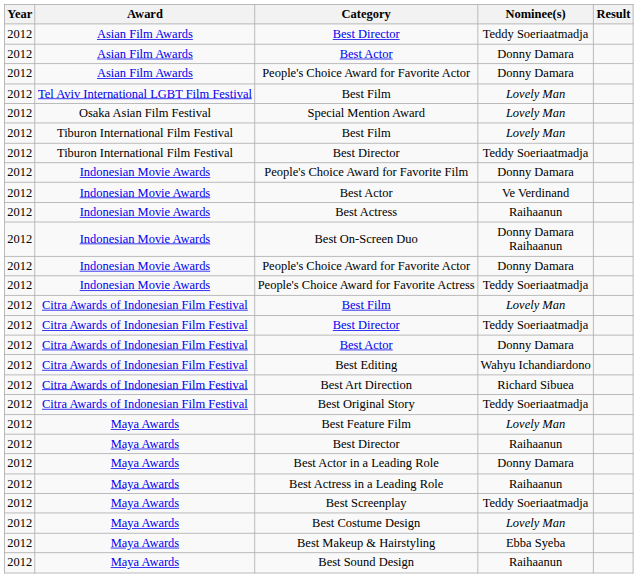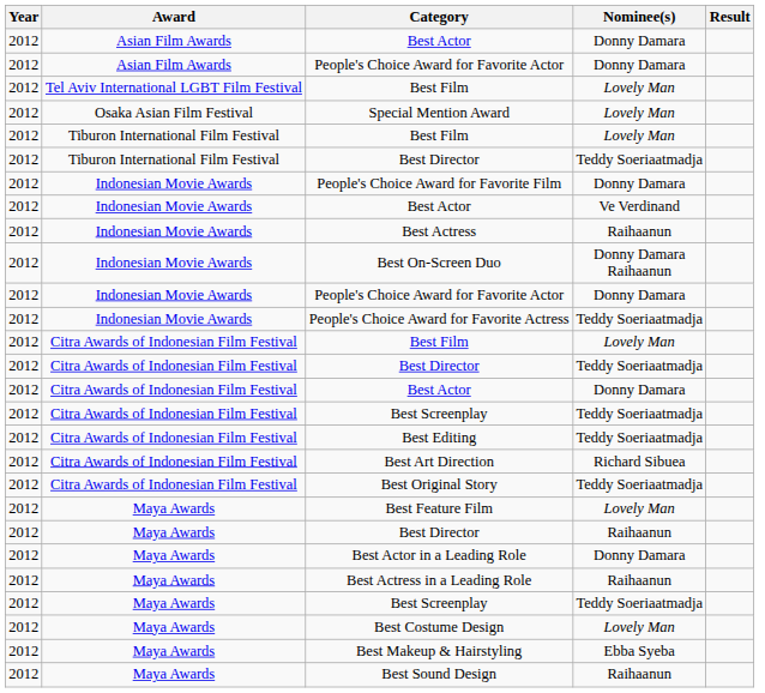- row: 2012 | Asian Film Awards | Best Director | Teddy Soeriaatmadja
+ row: 2012 | Citra Awards of Indonesian Film Festival | Best Screenplay | Teddy Soeriaatmadja
Best Editing | Nominee(s): Wahyu Ichandiardono -> Teddy Soeriaatmadja
